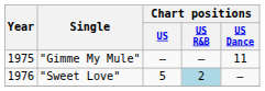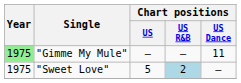"Gimme My Mule" | Year: no background -> lightgreen background
"Sweet Love" | Year: 1976 -> 1975
